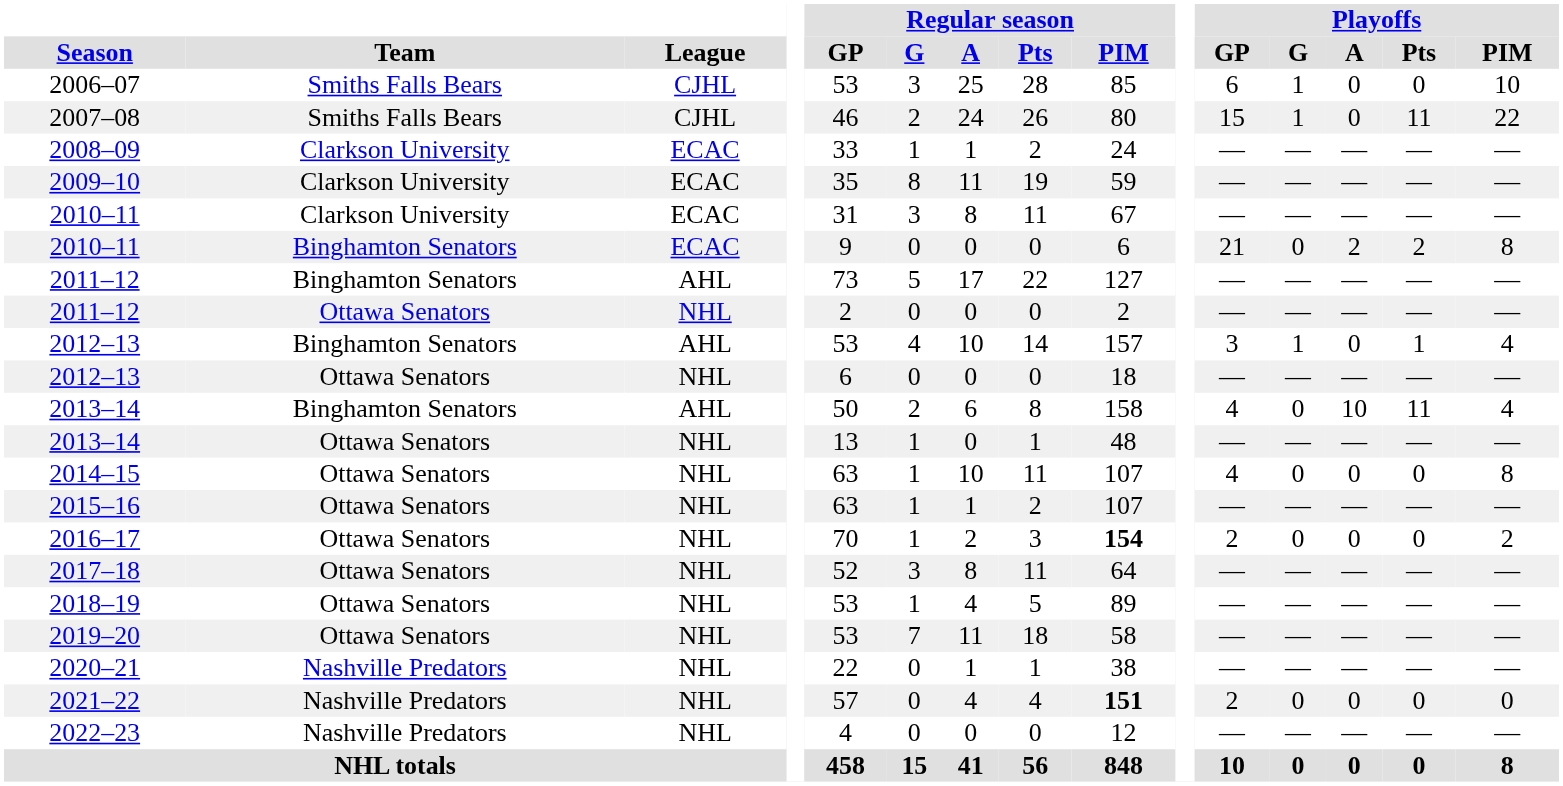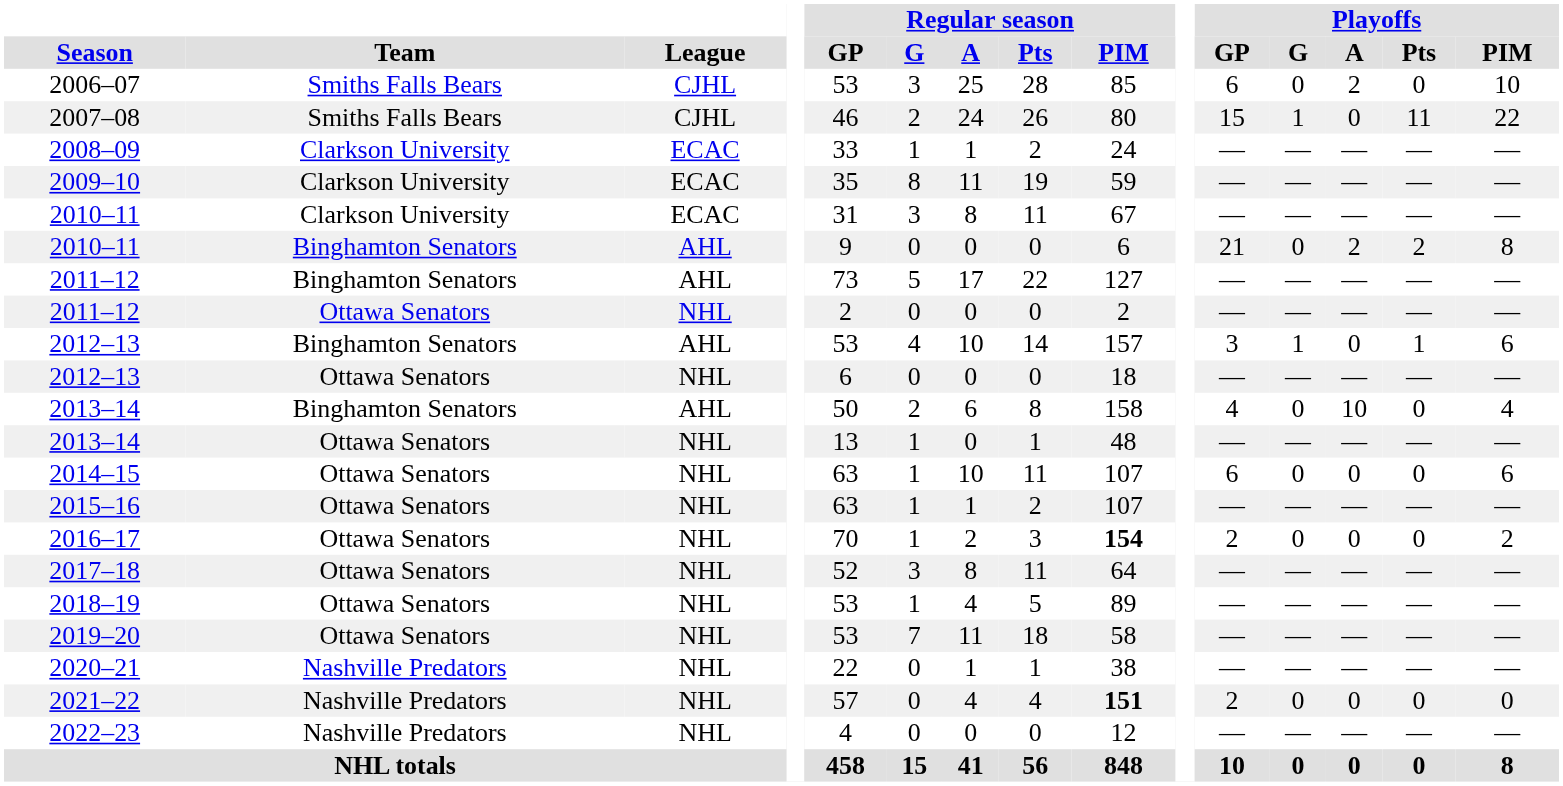2006–07 | Playoffs / G: 1 -> 0
2006–07 | Playoffs / A: 0 -> 2
2010–11 / Binghamton Senators | League: ECAC -> AHL
2012–13 / Binghamton Senators | Playoffs / PIM: 4 -> 6
2013–14 / Binghamton Senators | Playoffs / Pts: 11 -> 0
2014–15 | Playoffs / GP: 4 -> 6
2014–15 | Playoffs / PIM: 8 -> 6
